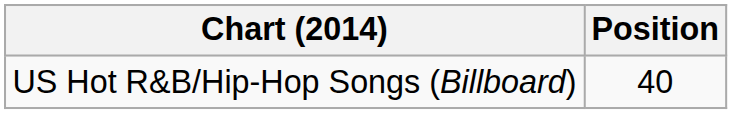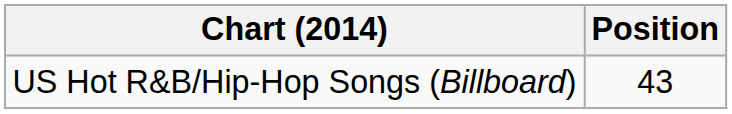US Hot R&B/Hip-Hop Songs (Billboard) | Position: 40 -> 43
